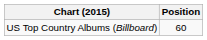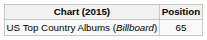US Top Country Albums (Billboard) | Position: 60 -> 65
